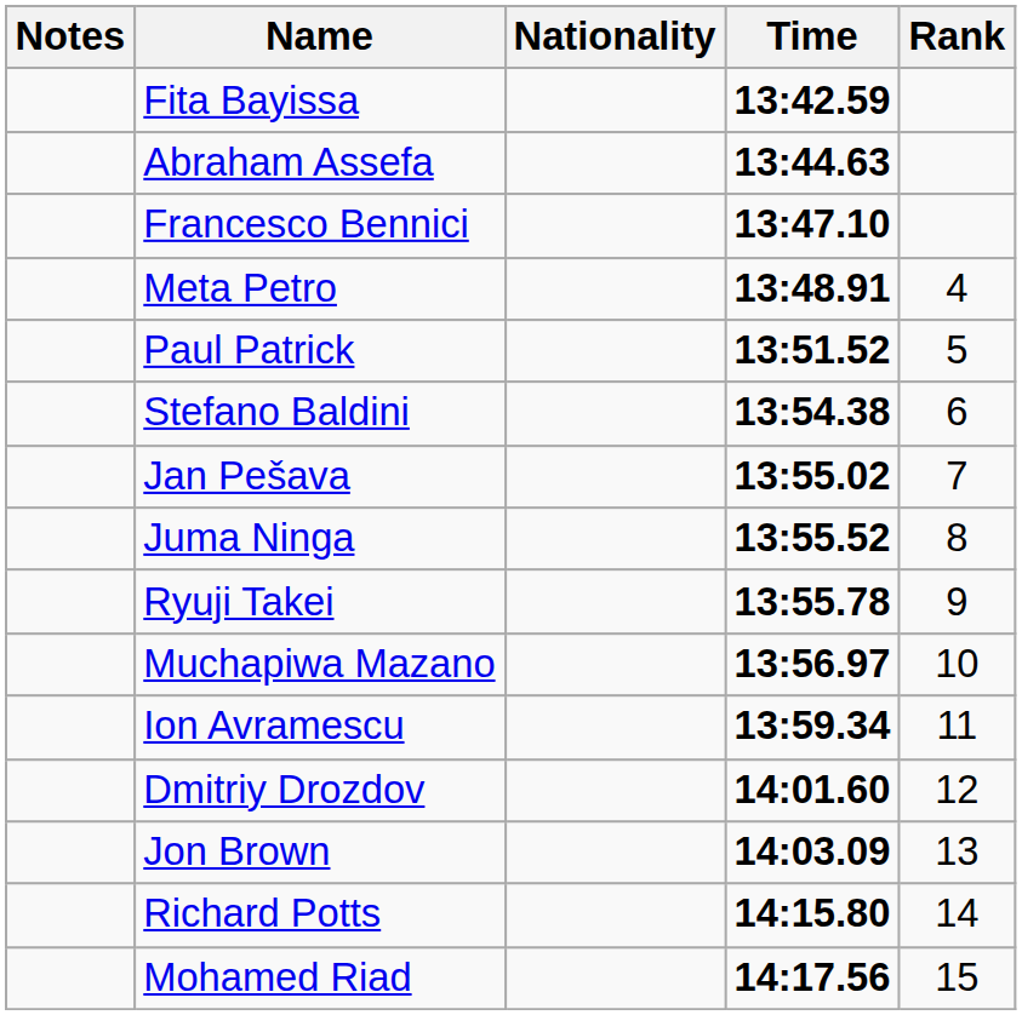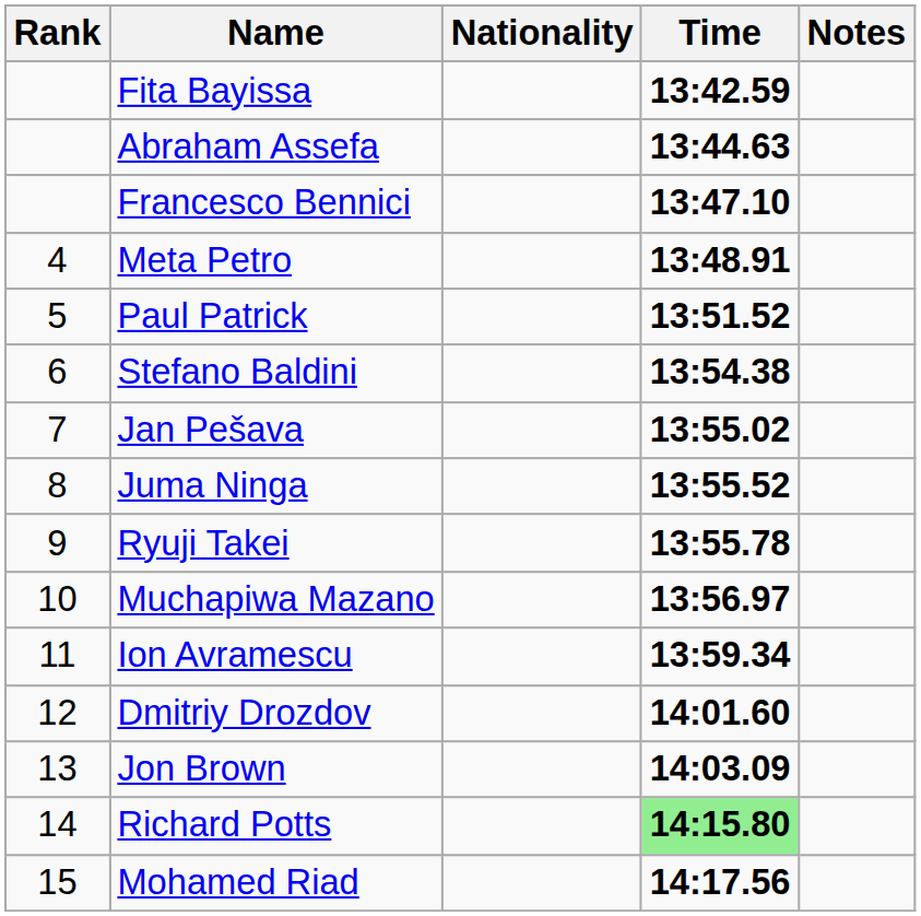columns swapped: Rank <-> Notes
Richard Potts | Time: no background -> lightgreen background
